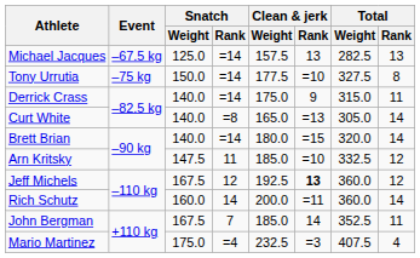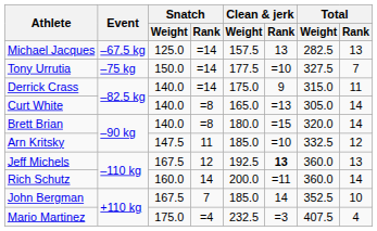Tony Urrutia | Total / Rank: 8 -> 7
Brett Brian | Snatch / Rank: =14 -> =8
Jeff Michels | Total / Rank: 12 -> 13
John Bergman | Total / Rank: 11 -> 10
